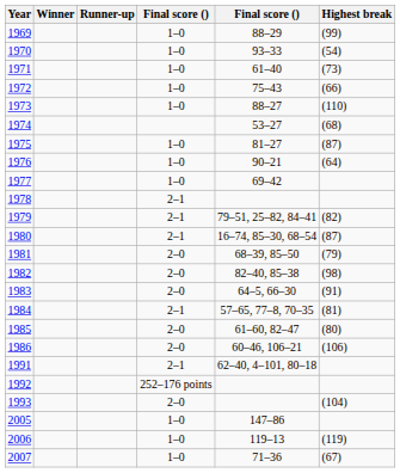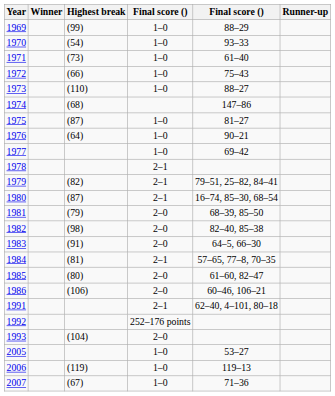columns swapped: Runner-up <-> Highest break
1974 | column 5: 53–27 -> 147–86
2005 | column 5: 147–86 -> 53–27
